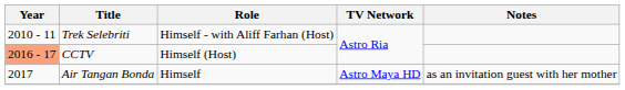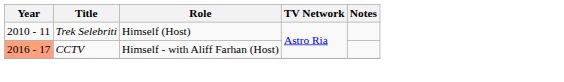Trek Selebriti | Role: Himself - with Aliff Farhan (Host) -> Himself (Host)
CCTV | Role: Himself (Host) -> Himself - with Aliff Farhan (Host)
- row: 2017 | Air Tangan Bonda | Himself | Astro Maya HD | as an invitation guest with her mother
